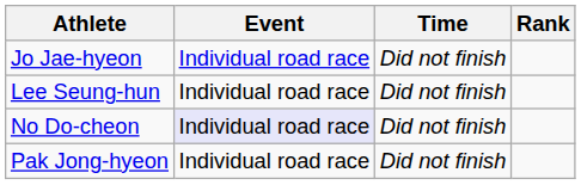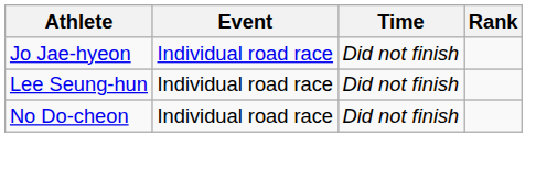No Do-cheon | Event: lavender background -> no background
- row: Pak Jong-hyeon | Individual road race | Did not finish
